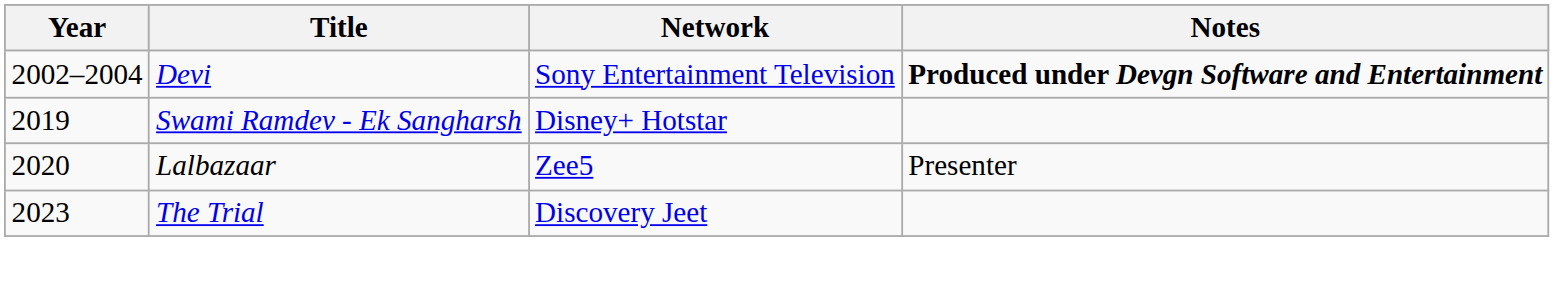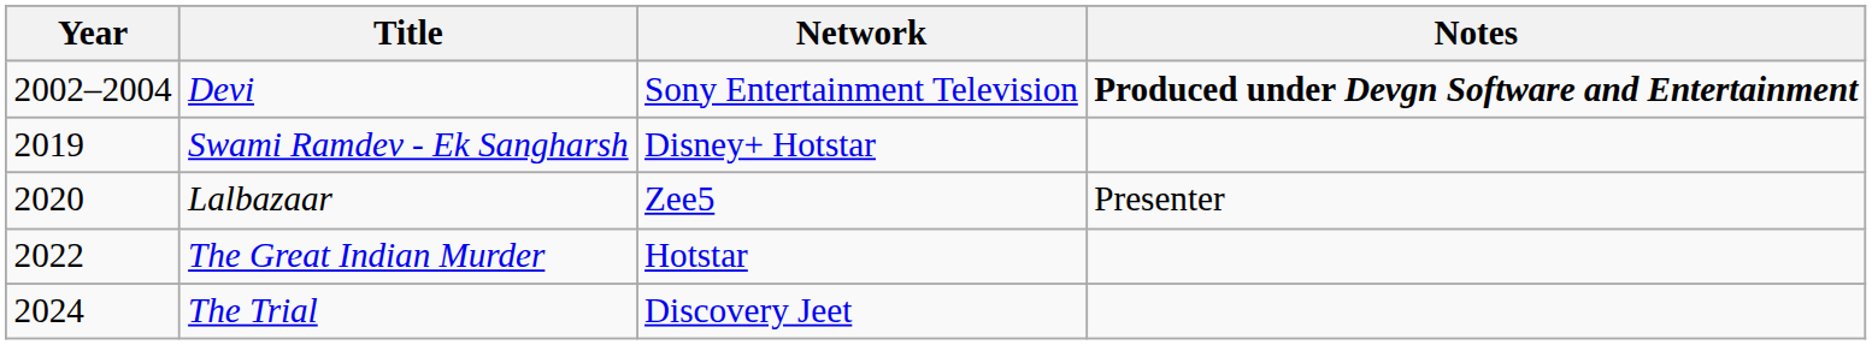+ row: 2022 | The Great Indian Murder | Hotstar
The Trial | Year: 2023 -> 2024
